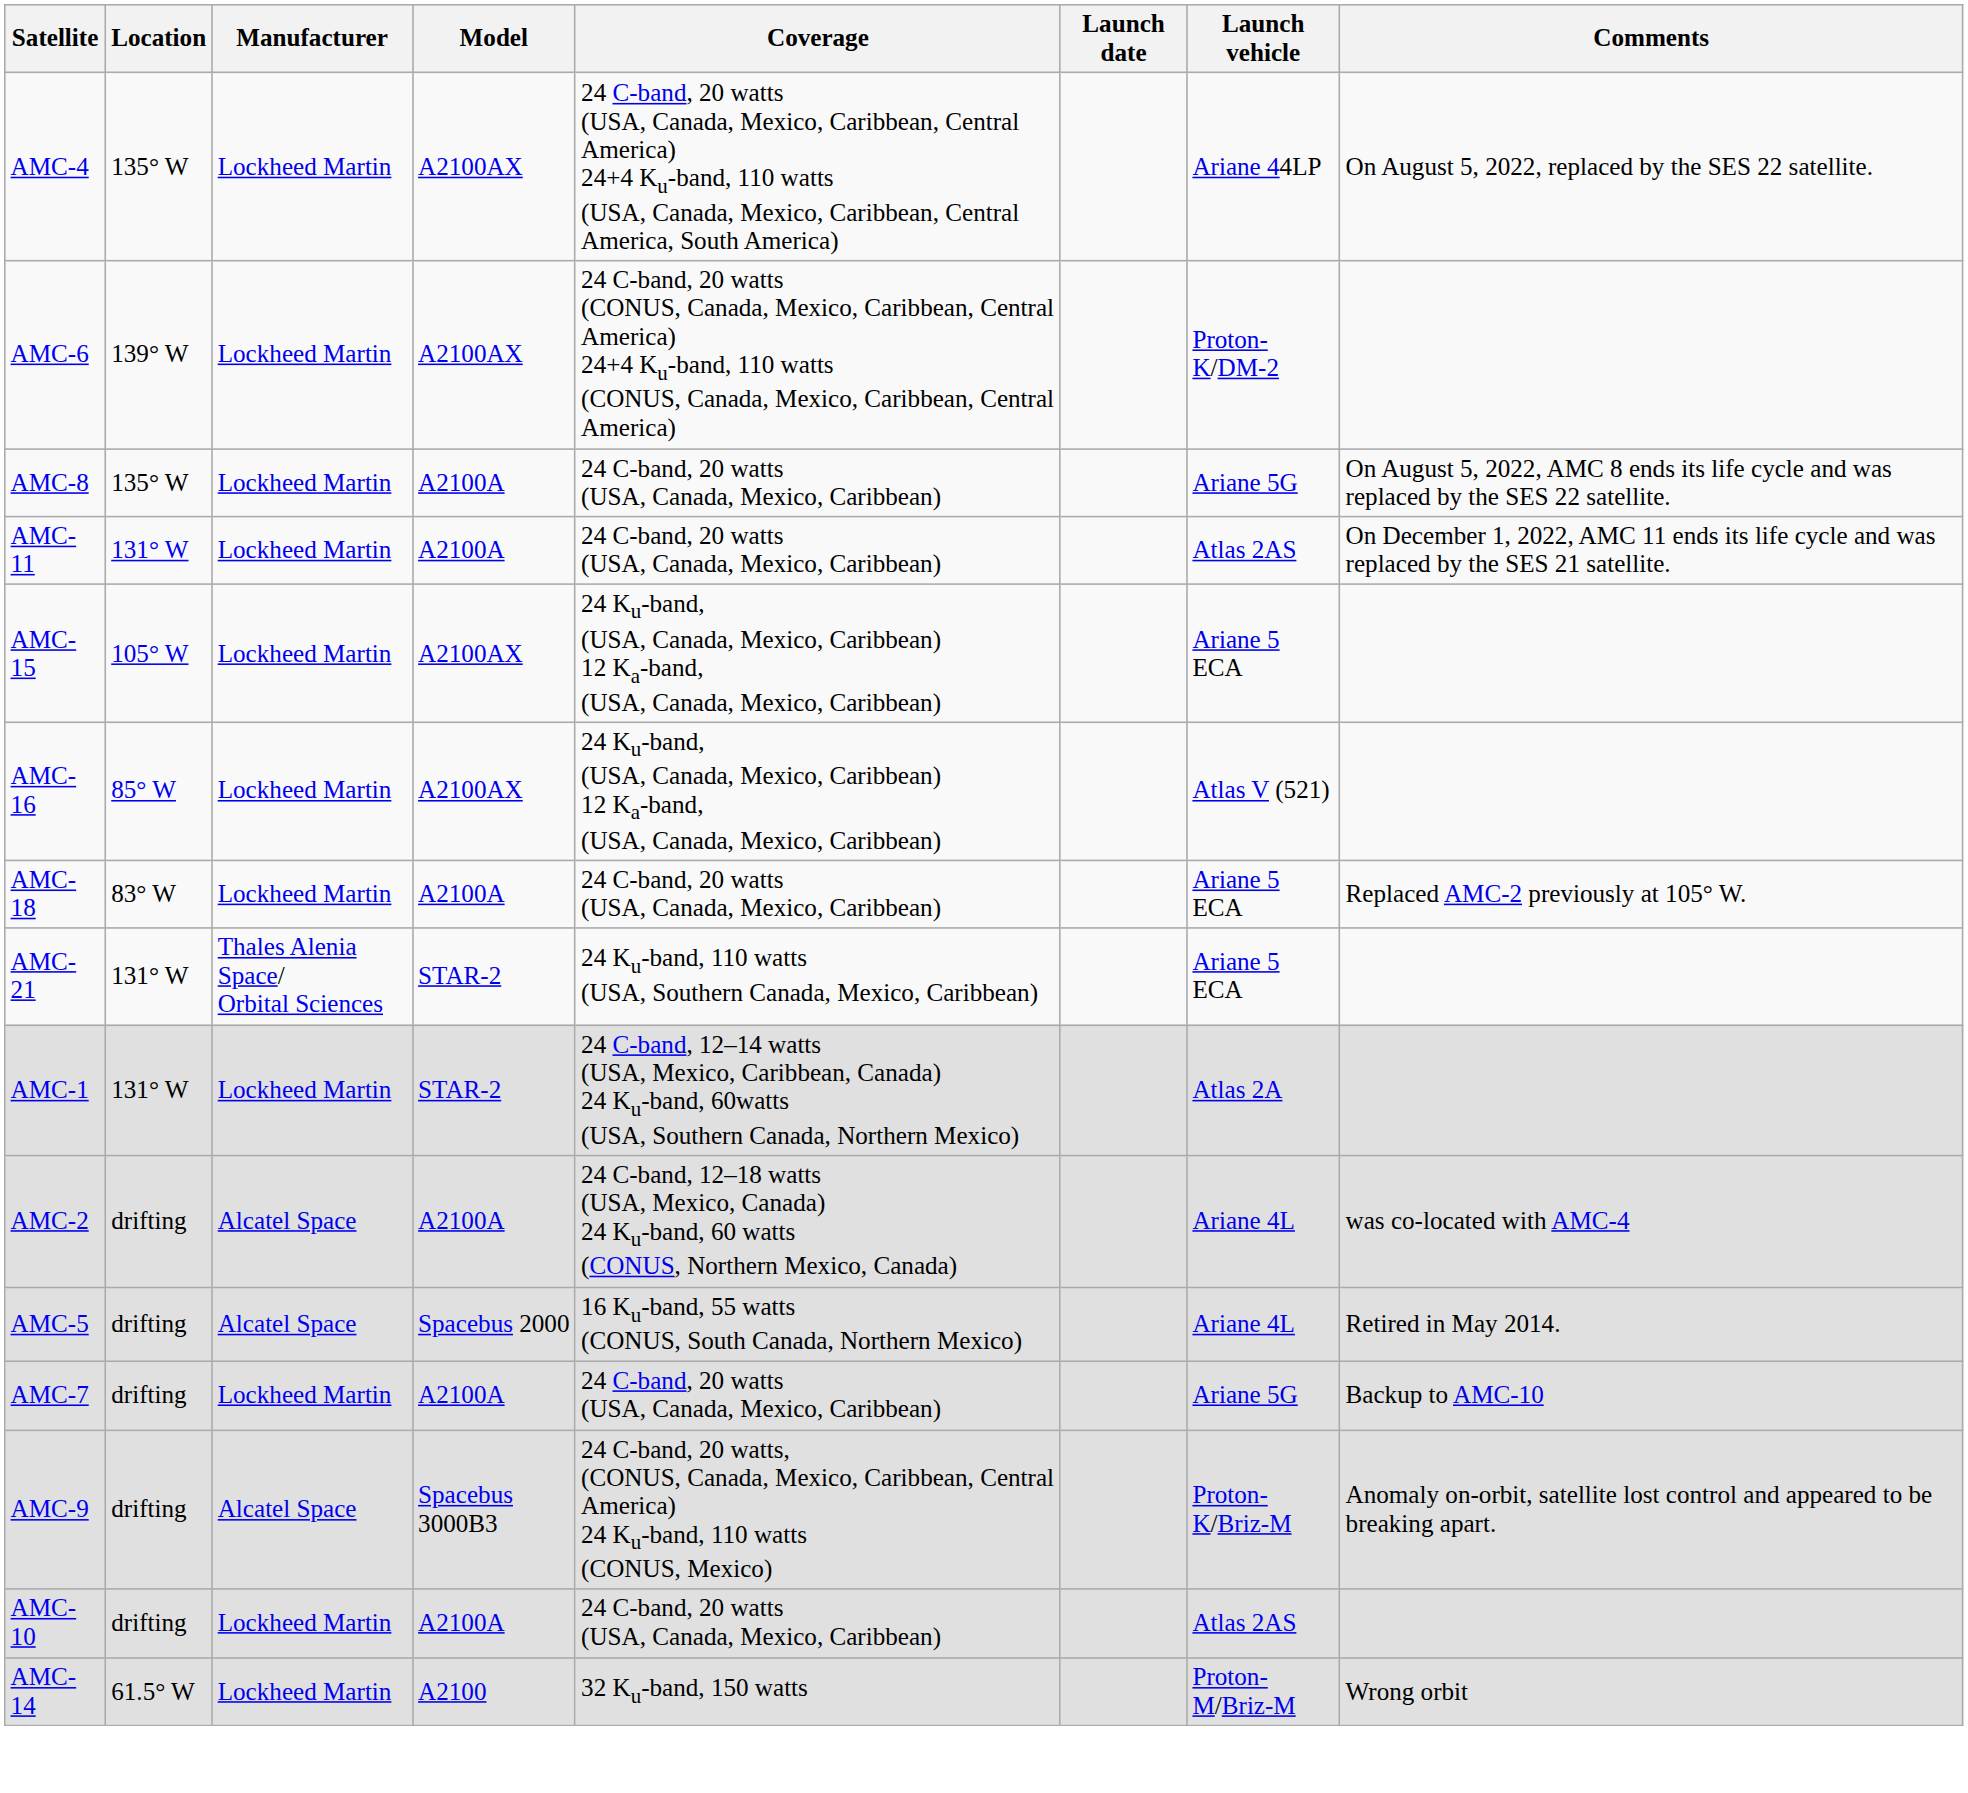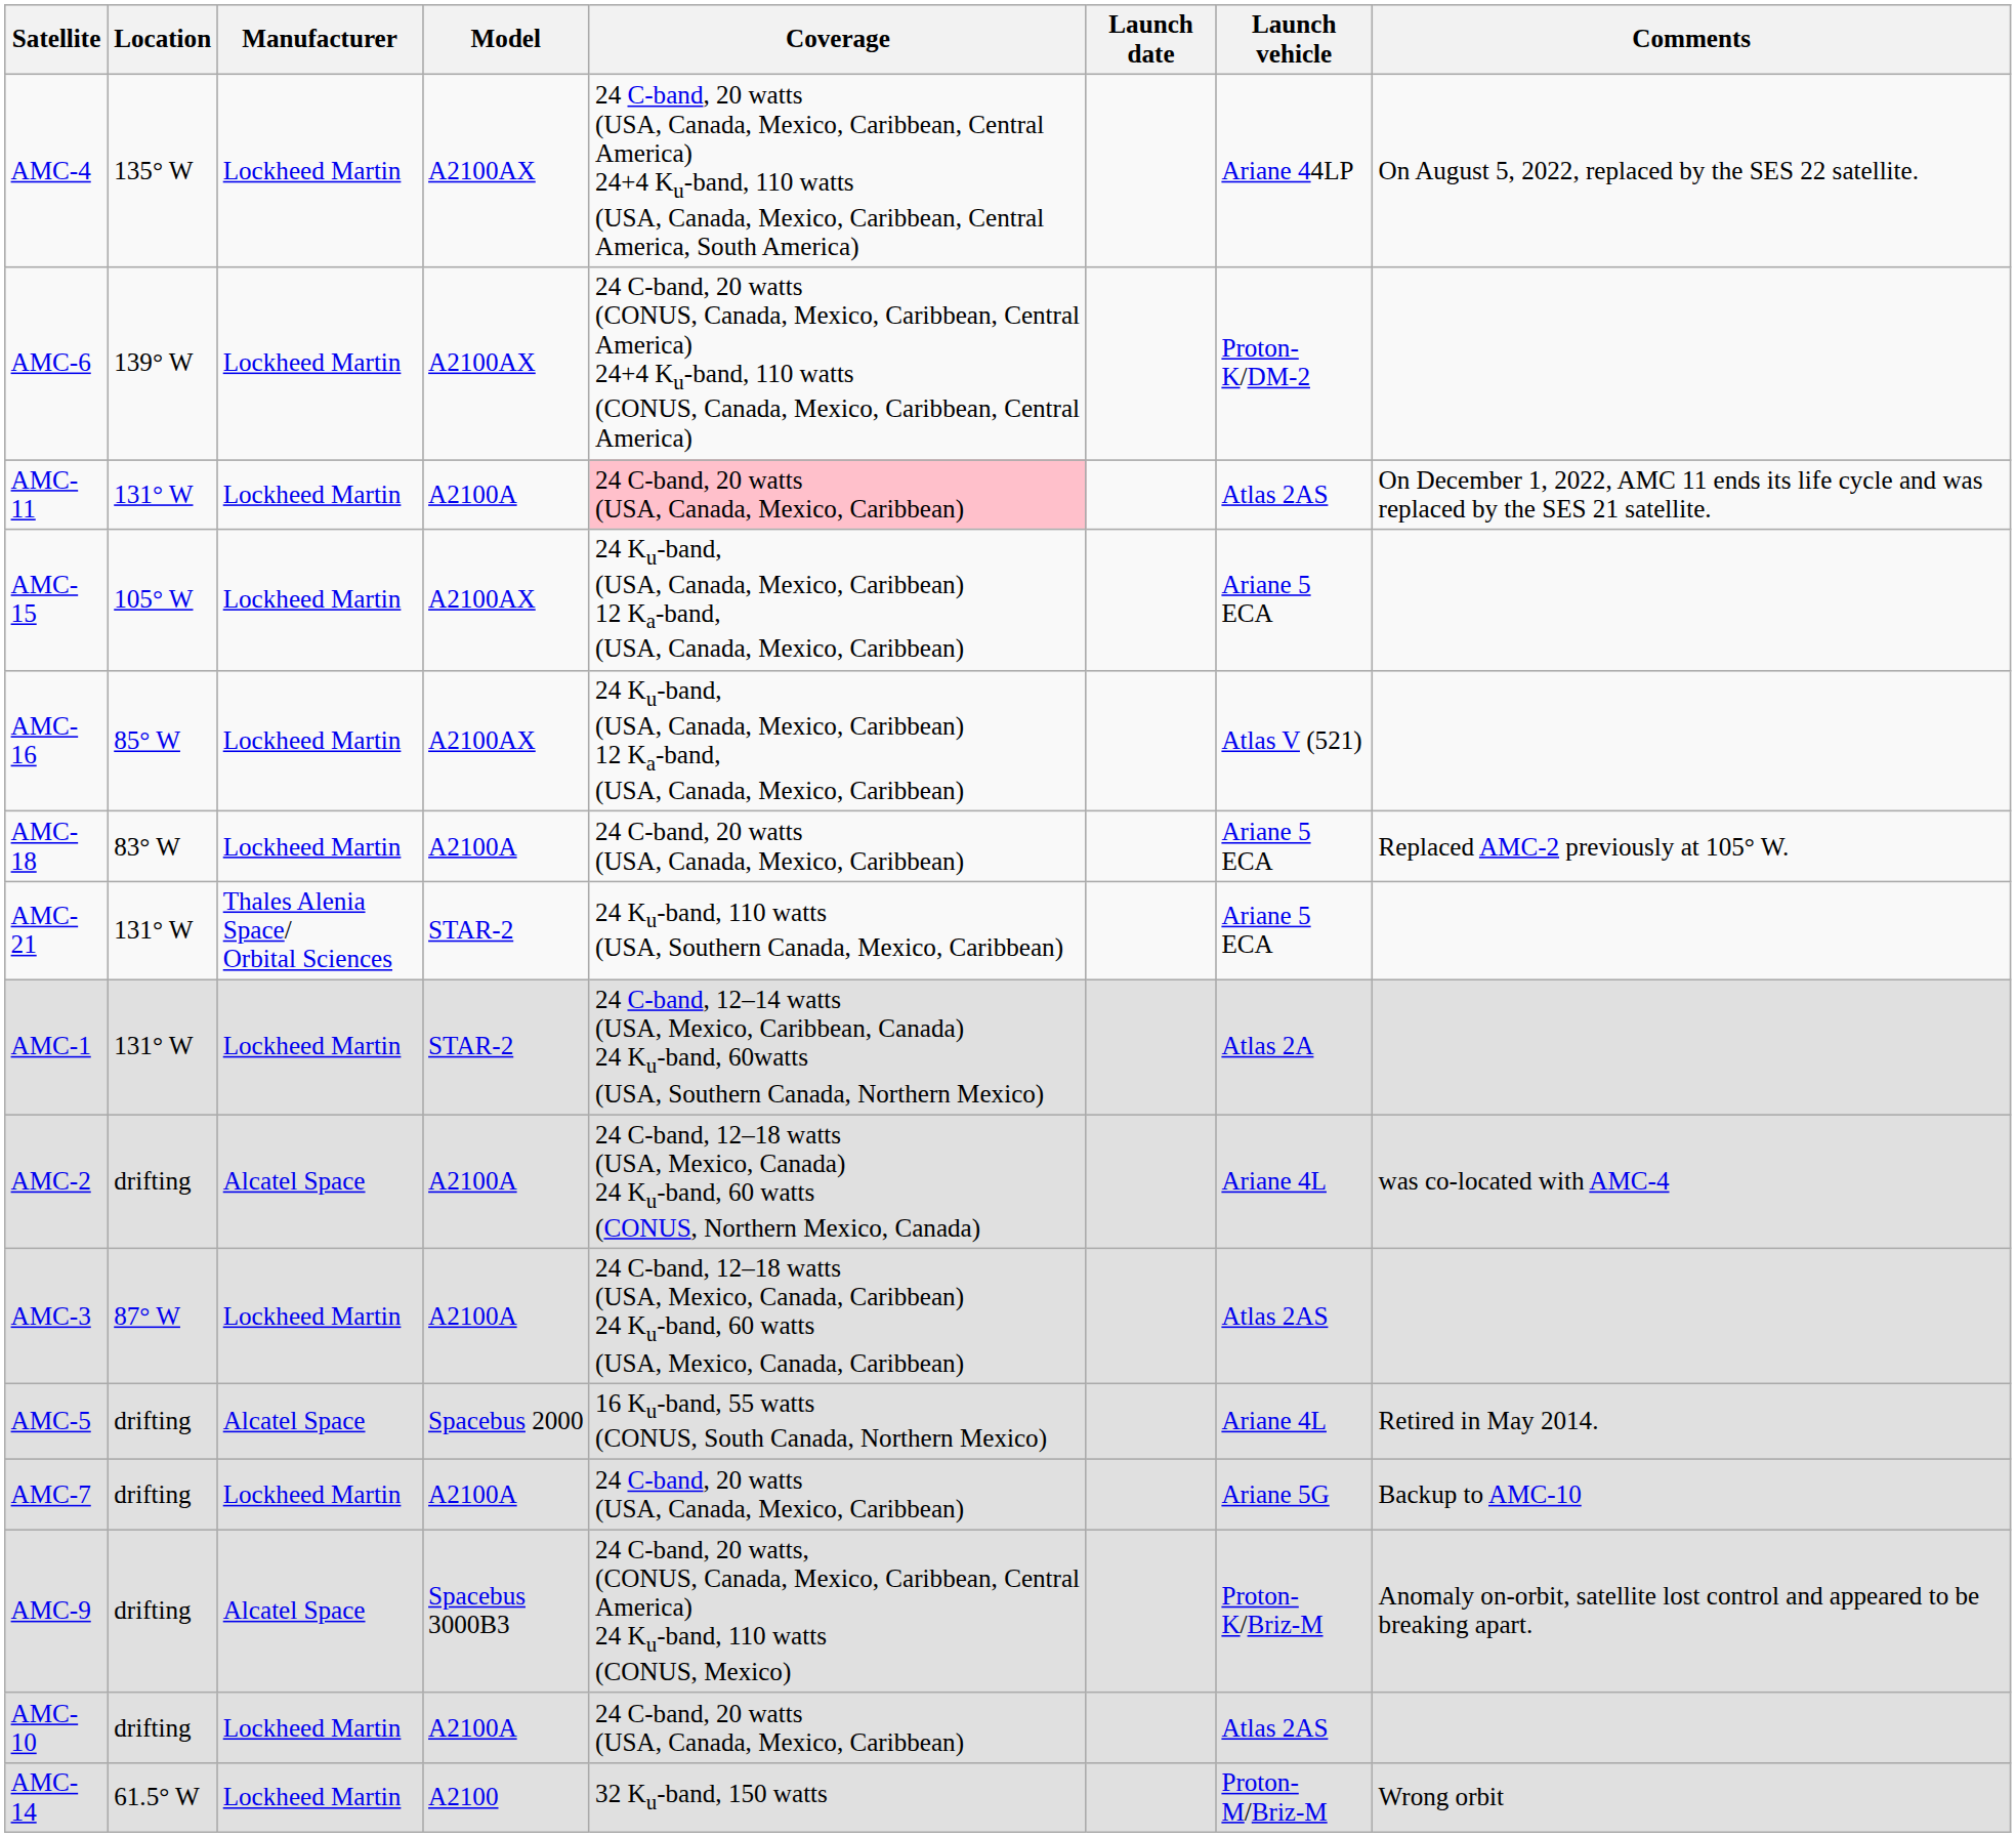- row: AMC-8 | 135° W | Lockheed Martin | A2100A | 24 C-band, 20 watts (USA, Canada, Mexico, Caribbean) | Ariane 5G | On August 5, 2022, AMC 8 ends its life cycle and was replaced by the SES 22 satellite.
AMC-11 | Coverage: no background -> pink background
+ row: AMC-3 | 87° W | Lockheed Martin | A2100A | 24 C-band, 12–18 watts (USA, Mexico, Canada, Caribbean) 24 Ku-band, 60 watts (USA, Mexico, Canada, Caribbean) | Atlas 2AS
